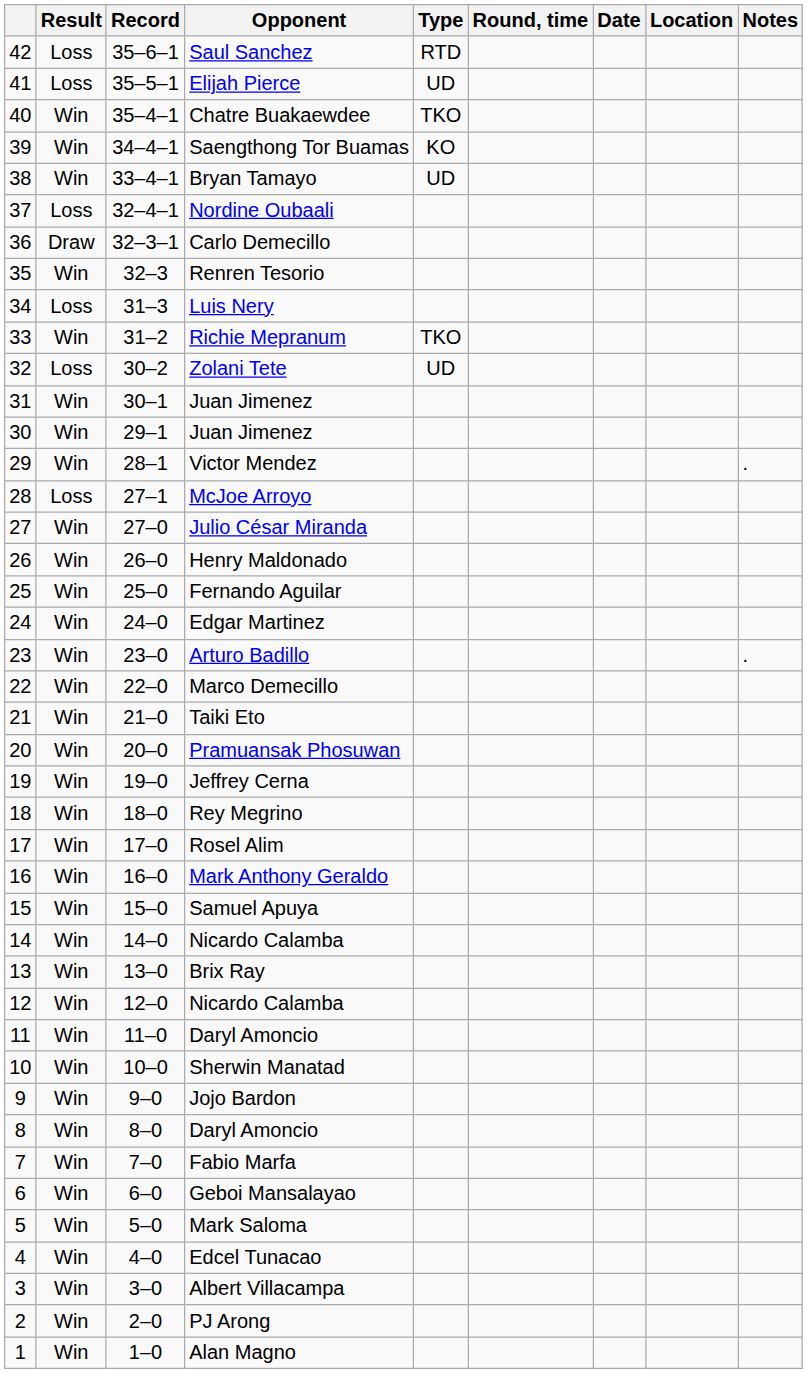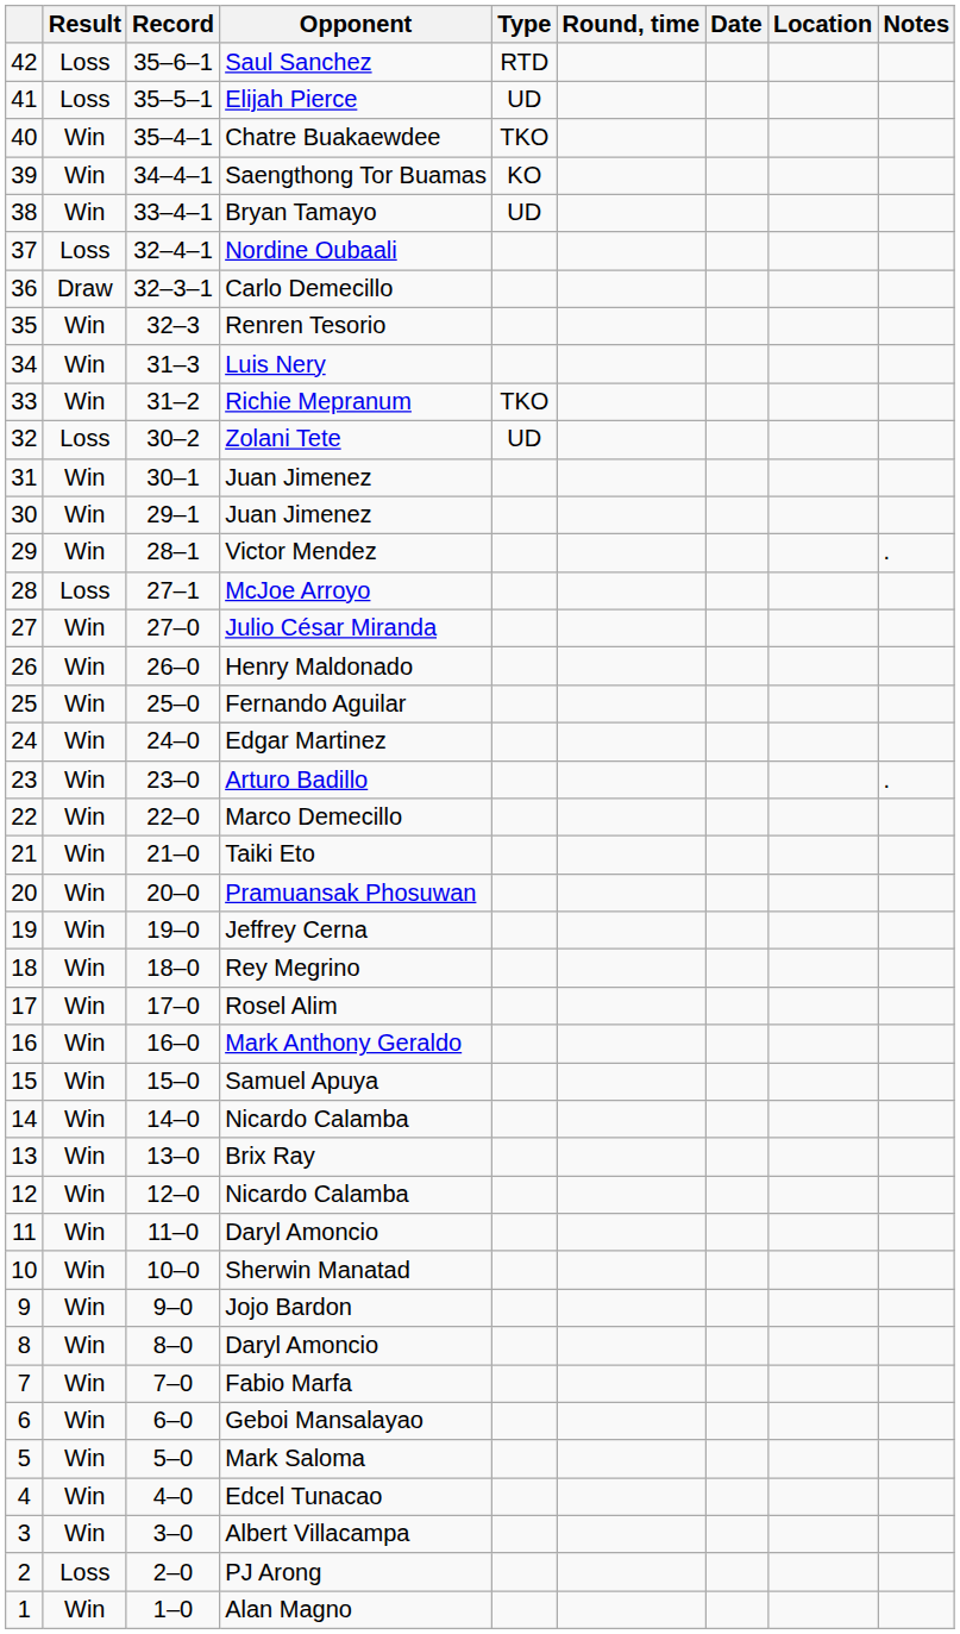Luis Nery | Result: Loss -> Win
PJ Arong | Result: Win -> Loss
